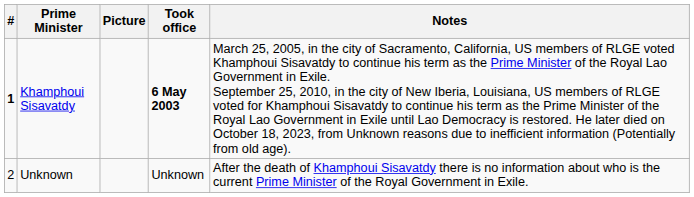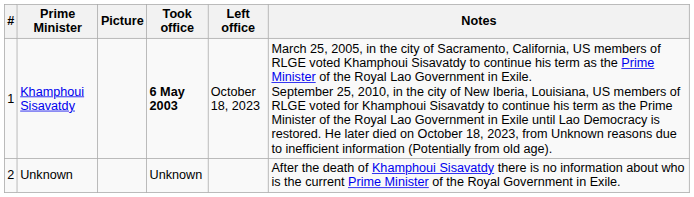+ column: Left office | October 18, 2023
Khamphoui Sisavatdy | #: bold -> normal
